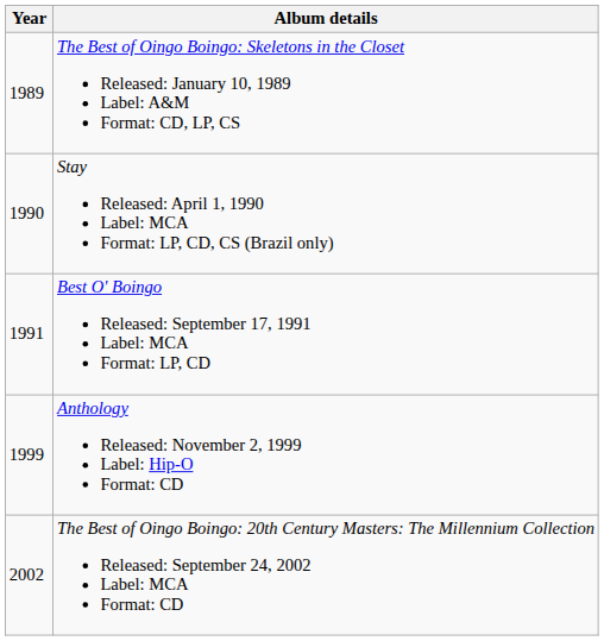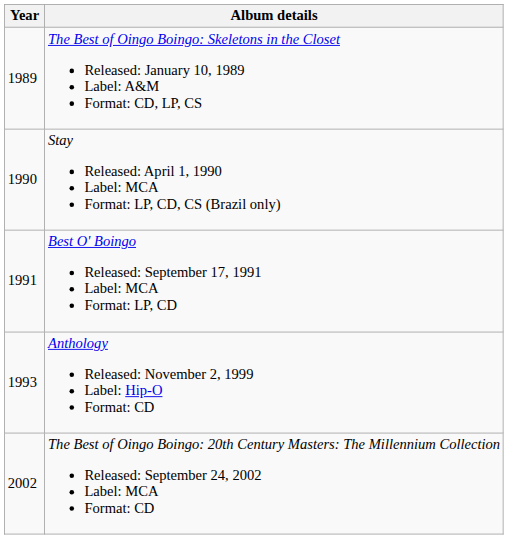Anthology Released: November 2, 1999 Label: Hip-O Format: CD | Year: 1999 -> 1993
